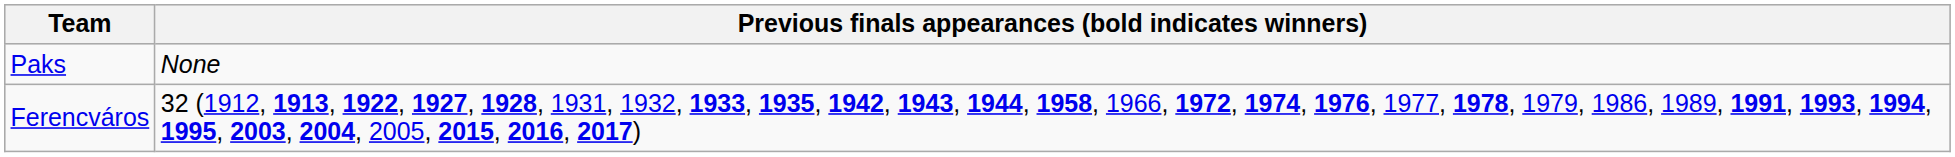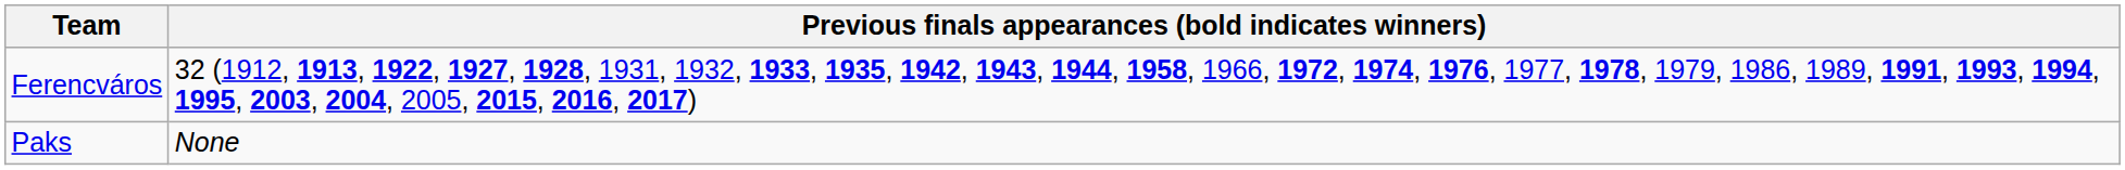rows swapped: Ferencváros <-> Paks
